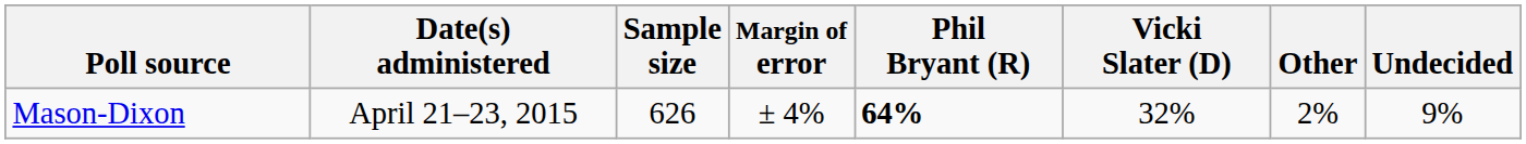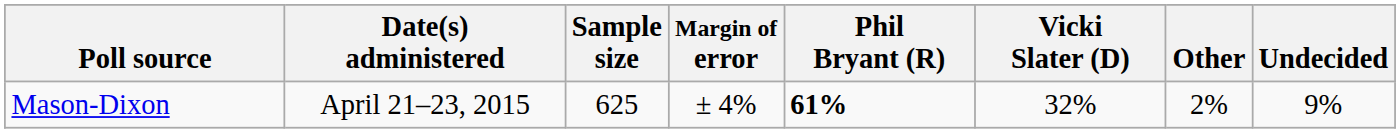Mason-Dixon | Sample size: 626 -> 625
Mason-Dixon | Phil Bryant (R): 64% -> 61%
